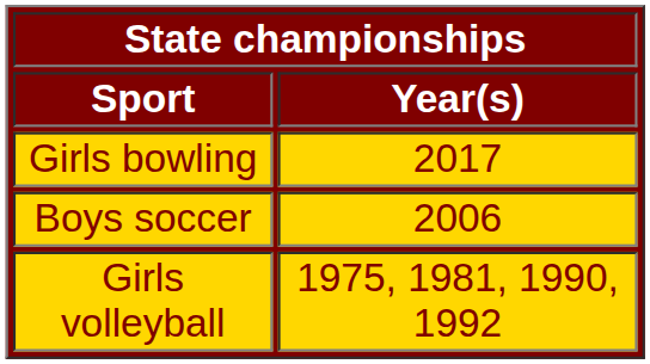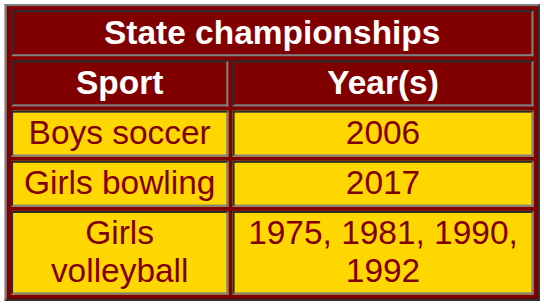rows swapped: Boys soccer <-> Girls bowling
